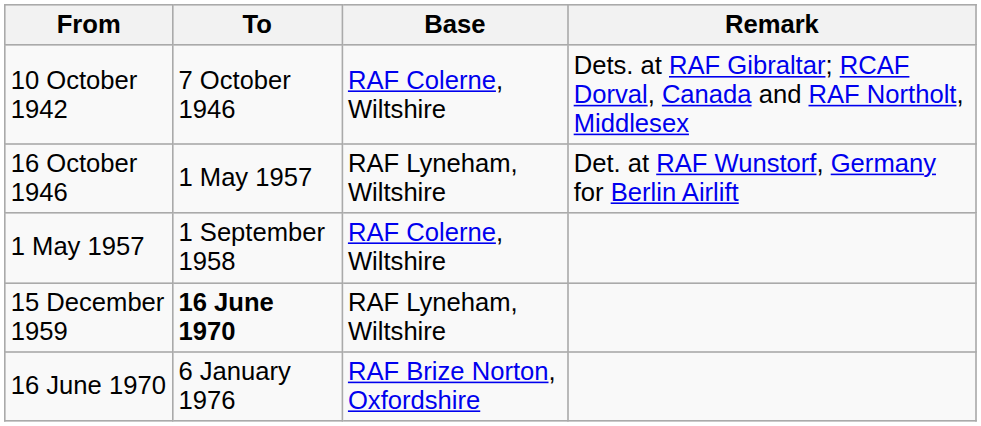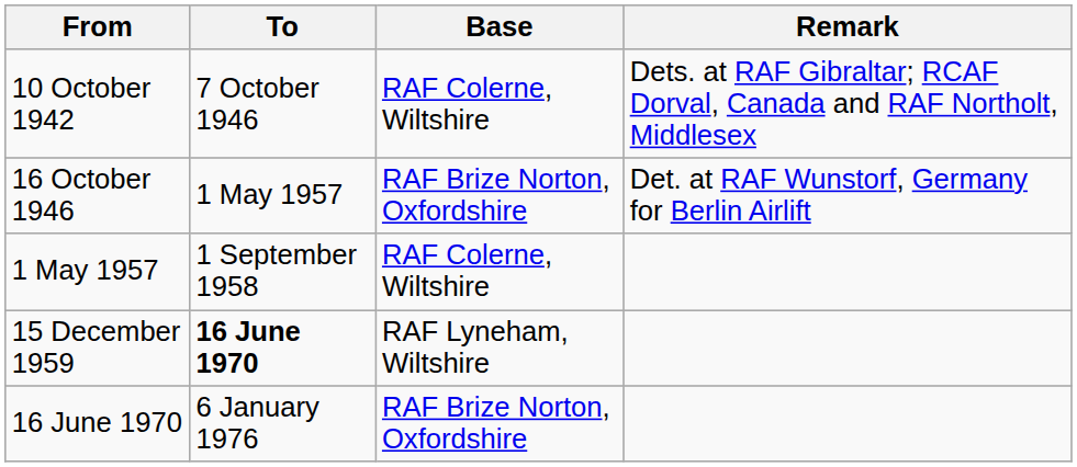16 October 1946 | Base: RAF Lyneham, Wiltshire -> RAF Brize Norton, Oxfordshire
